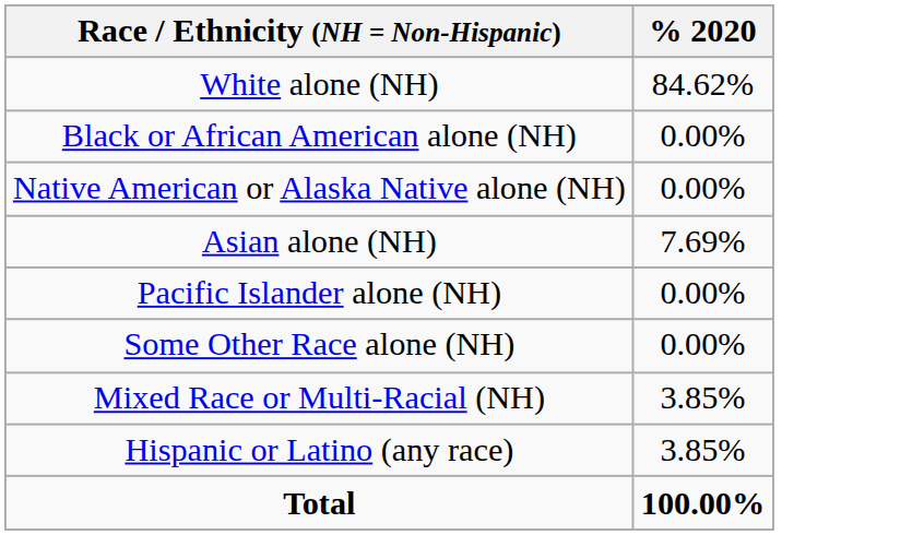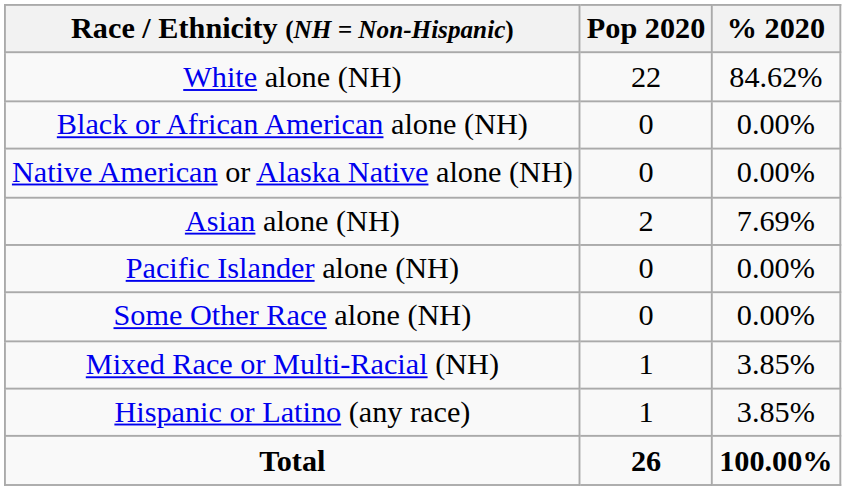+ column: Pop 2020 | 22 | 0 | 0 | 2 | 0 | 0 | 1 | 1 | 26
